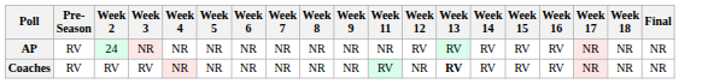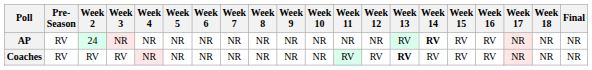+ column: Week 10 | NR | NR
AP | Week 12: RV -> NR
AP | Week 14: normal -> bold
Coaches | Week 12: NR -> RV
